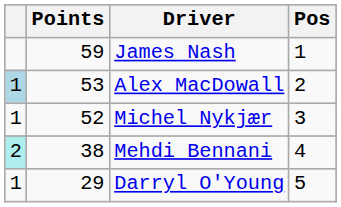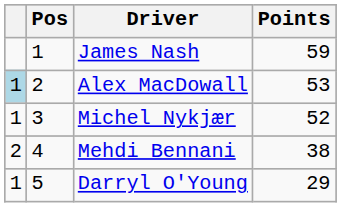columns swapped: Pos <-> Points
Mehdi Bennani | column 1: paleturquoise background -> no background
